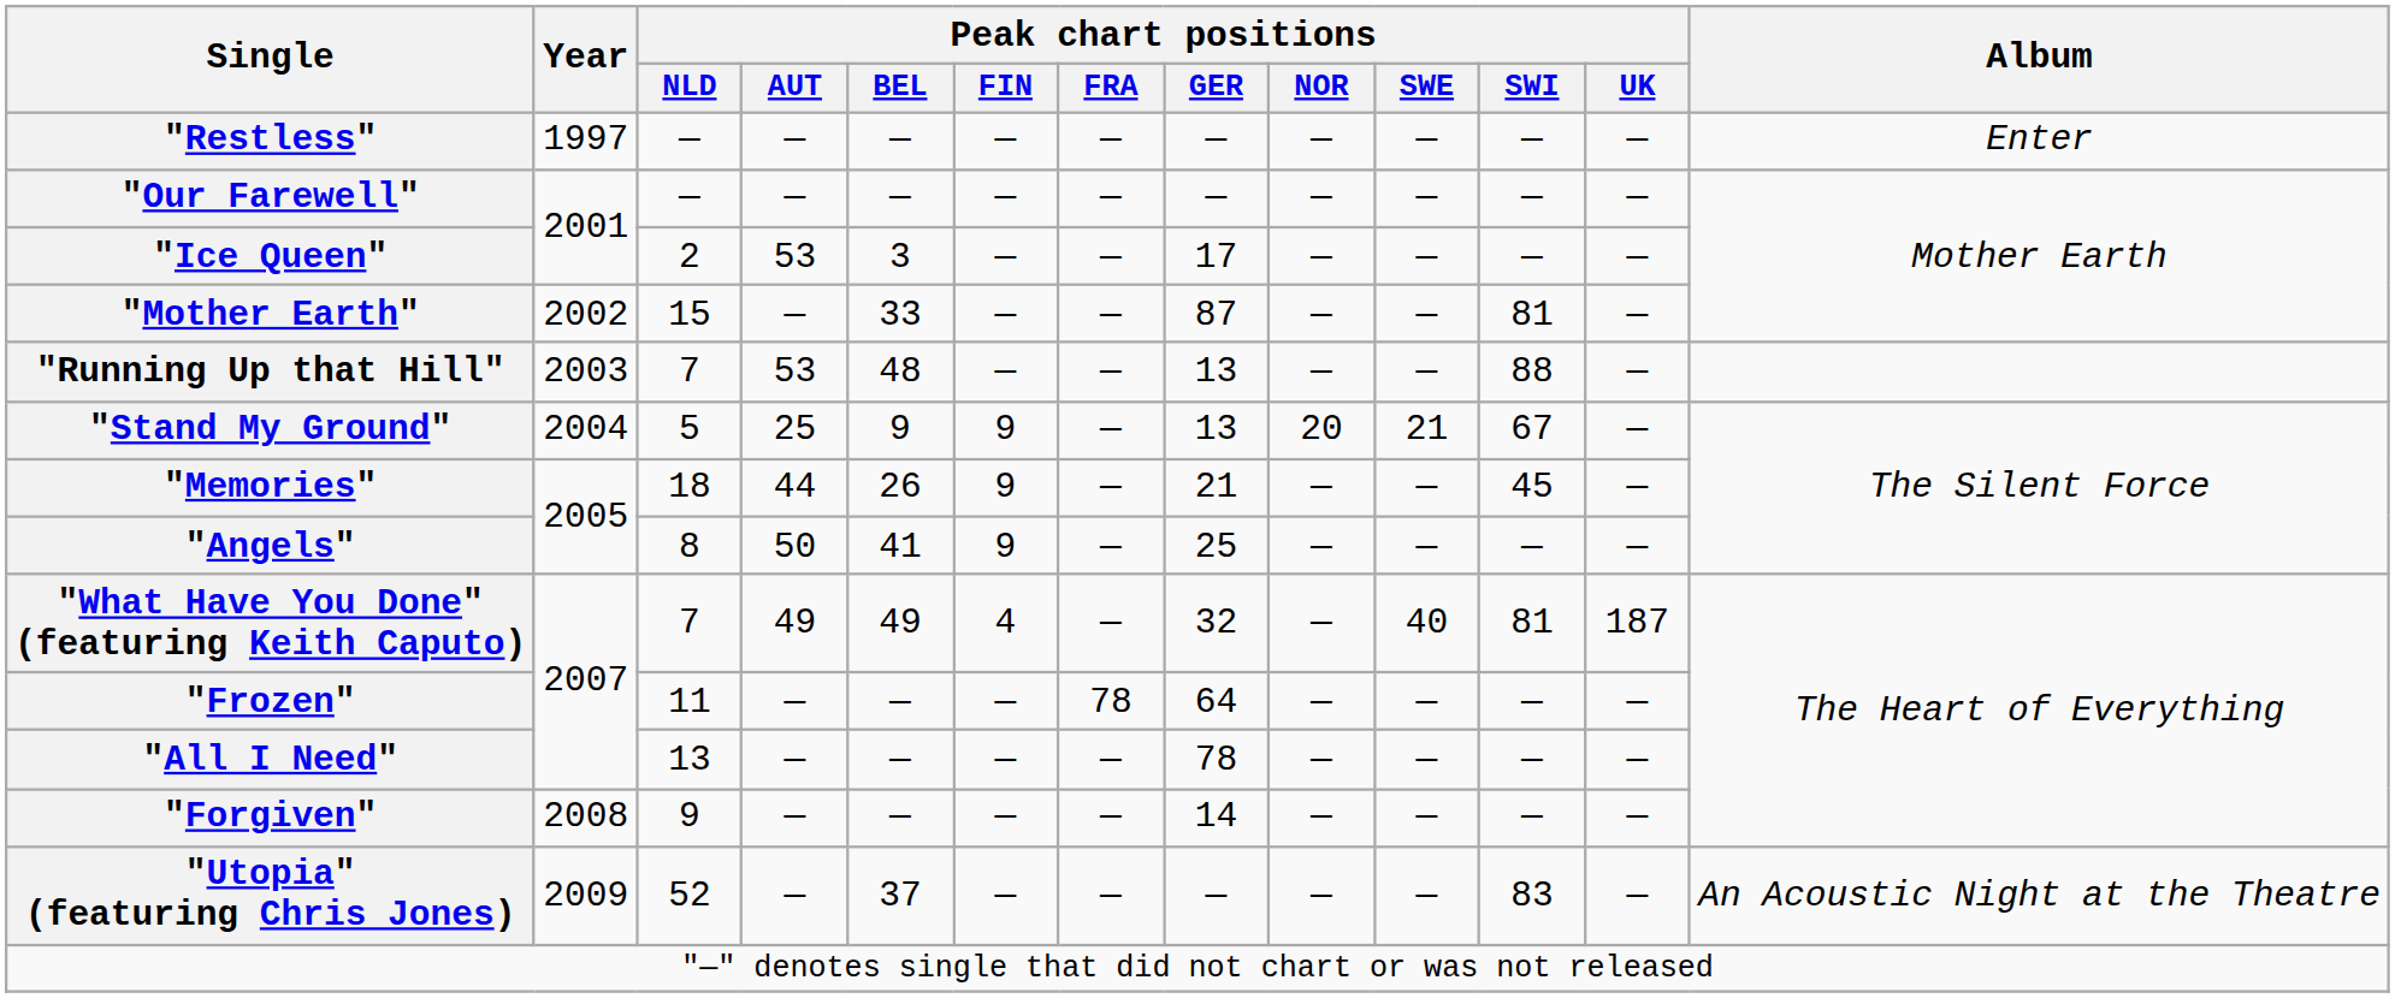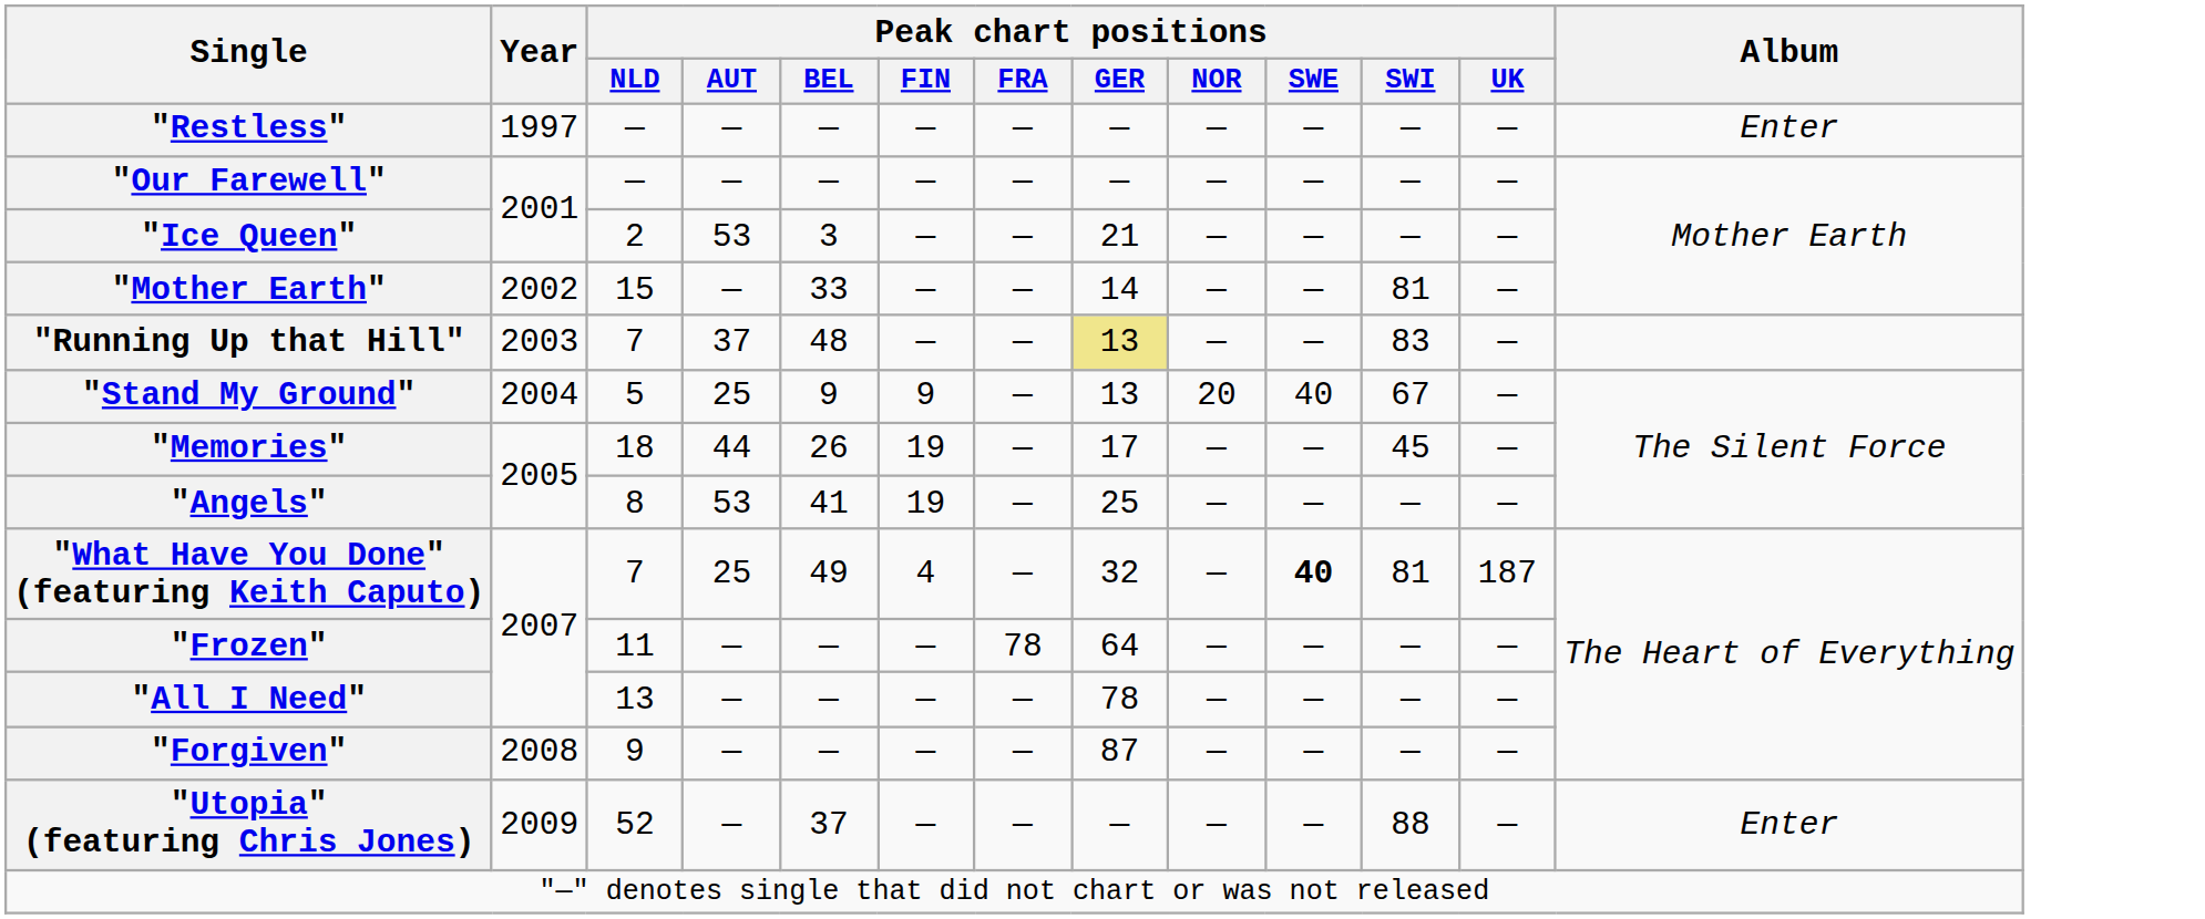"Ice Queen" | Peak chart positions / GER: 17 -> 21
"Mother Earth" | Peak chart positions / GER: 87 -> 14
"Running Up that Hill" | Peak chart positions / AUT: 53 -> 37
"Running Up that Hill" | Peak chart positions / GER: no background -> khaki background
"Running Up that Hill" | Peak chart positions / SWI: 88 -> 83
"Stand My Ground" | Peak chart positions / SWE: 21 -> 40
"Memories" | Peak chart positions / FIN: 9 -> 19
"Memories" | Peak chart positions / GER: 21 -> 17
"Angels" | Peak chart positions / AUT: 50 -> 53
"Angels" | Peak chart positions / FIN: 9 -> 19
"What Have You Done" (featuring Keith Caputo) | Peak chart positions / AUT: 49 -> 25
"What Have You Done" (featuring Keith Caputo) | Peak chart positions / SWE: normal -> bold
"Forgiven" | Peak chart positions / GER: 14 -> 87
"Utopia" (featuring Chris Jones) | Peak chart positions / SWI: 83 -> 88
"Utopia" (featuring Chris Jones) | Album: An Acoustic Night at the Theatre -> Enter
